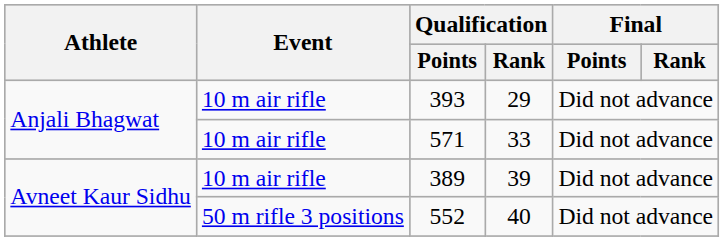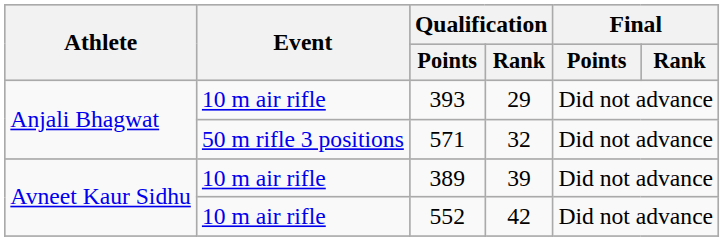571 | Event: 10 m air rifle -> 50 m rifle 3 positions
571 | Qualification / Rank: 33 -> 32
552 | Event: 50 m rifle 3 positions -> 10 m air rifle
552 | Qualification / Rank: 40 -> 42
